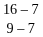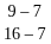rows swapped: 16 – 7 <-> 9 – 7
